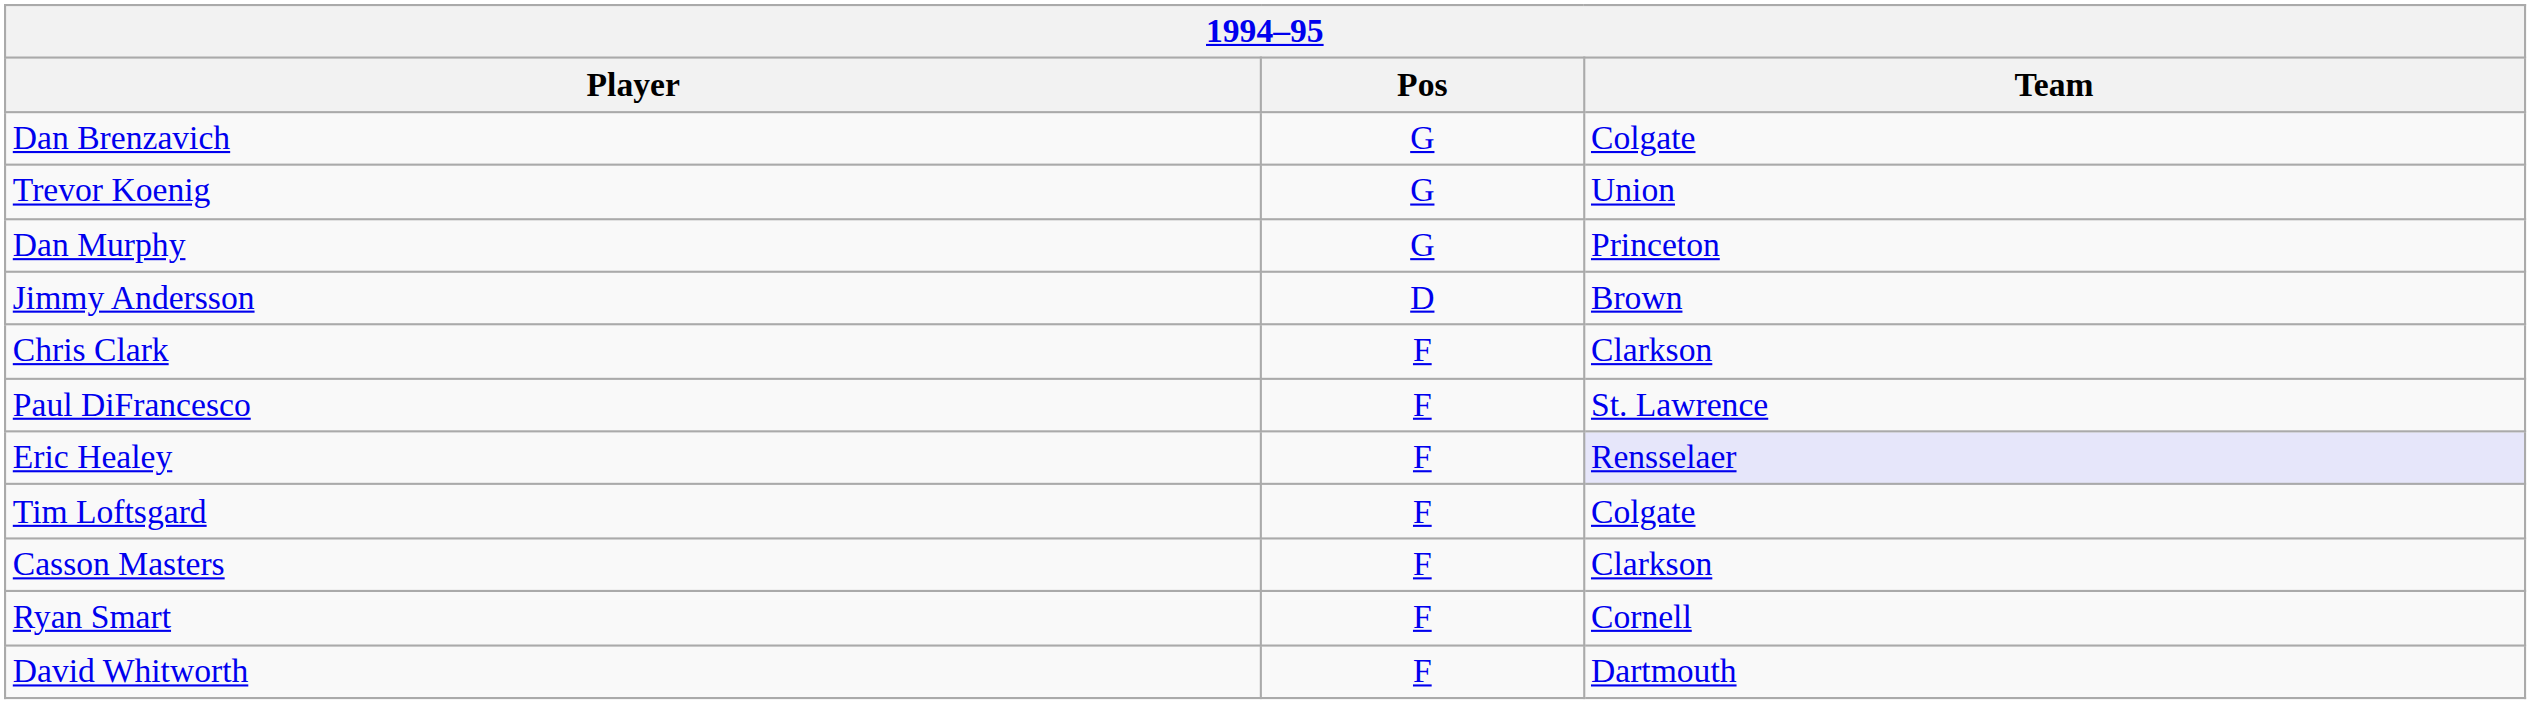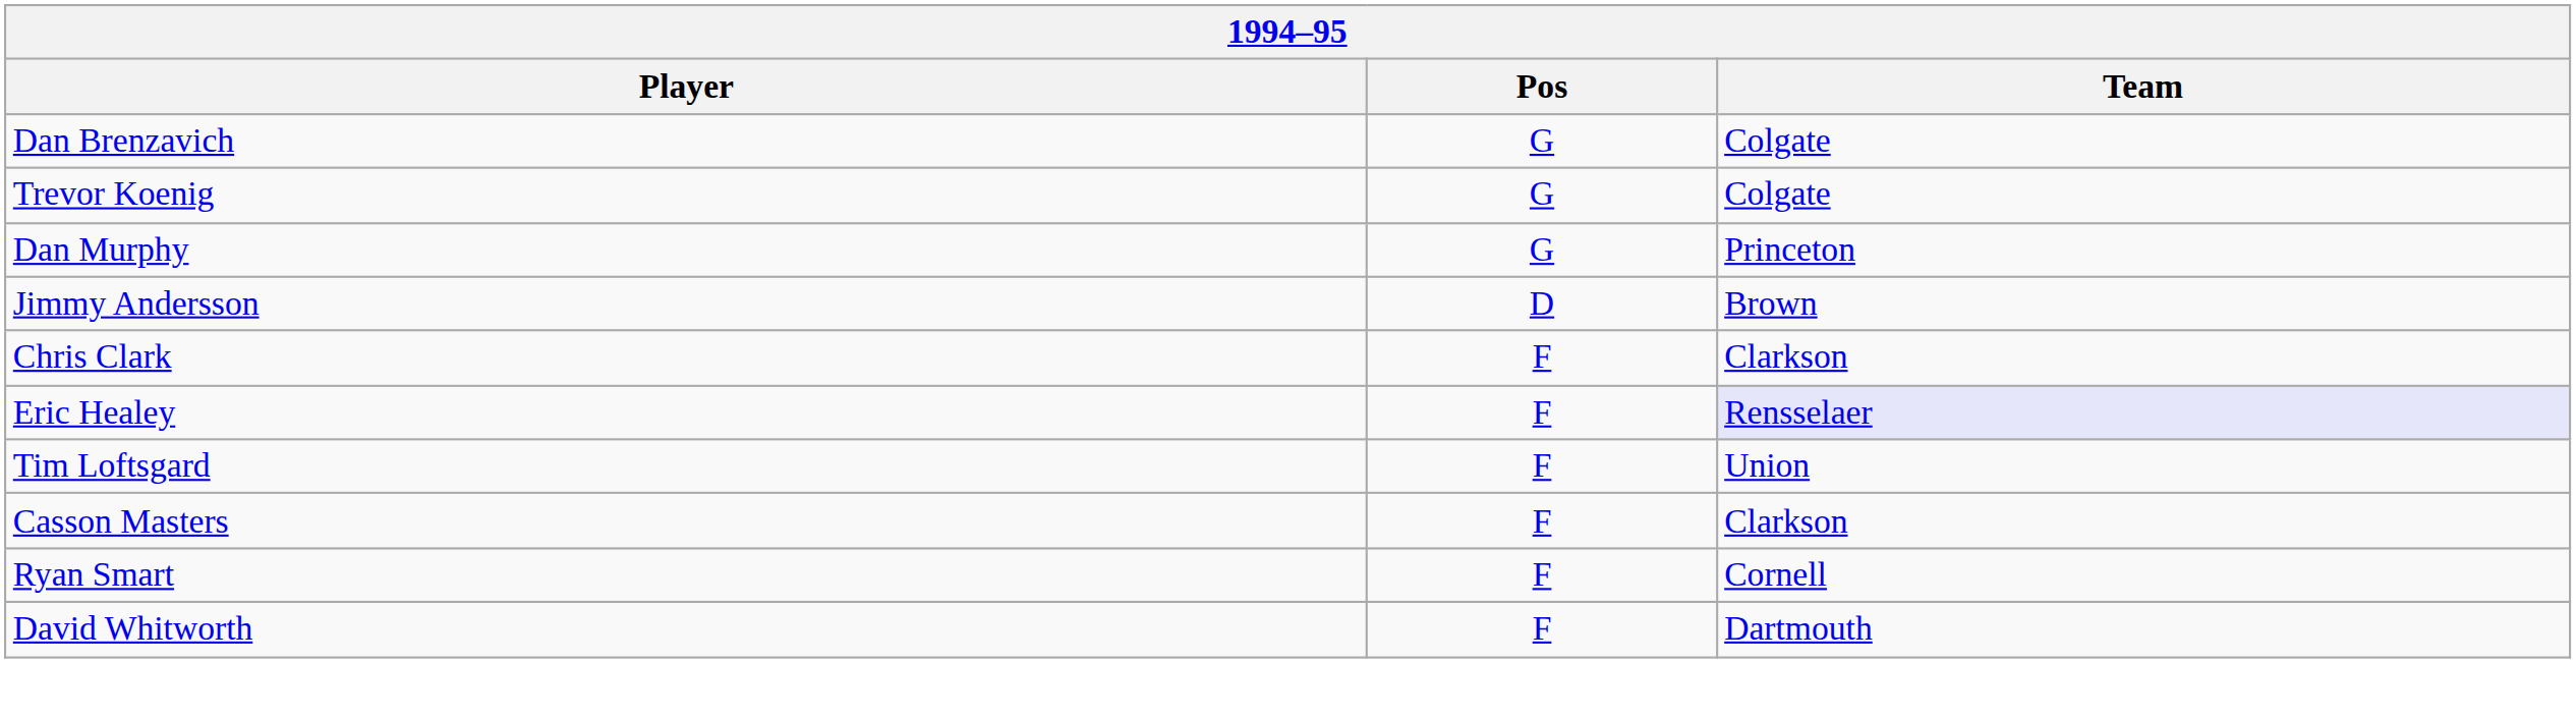Trevor Koenig | Team: Union -> Colgate
- row: Paul DiFrancesco | F | St. Lawrence
Tim Loftsgard | Team: Colgate -> Union
